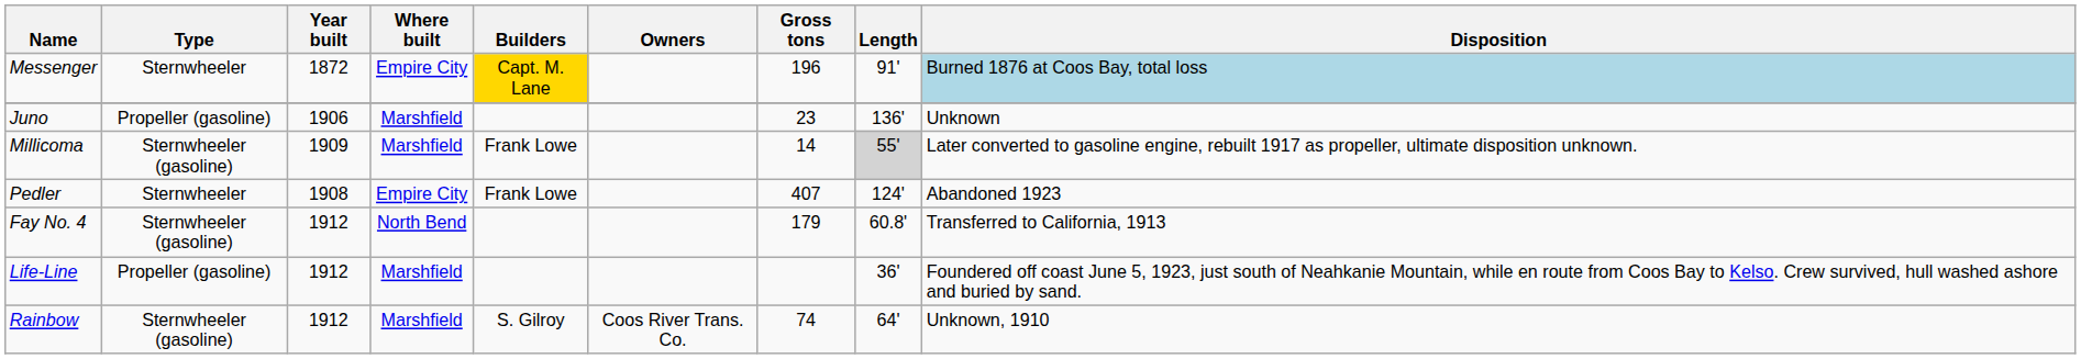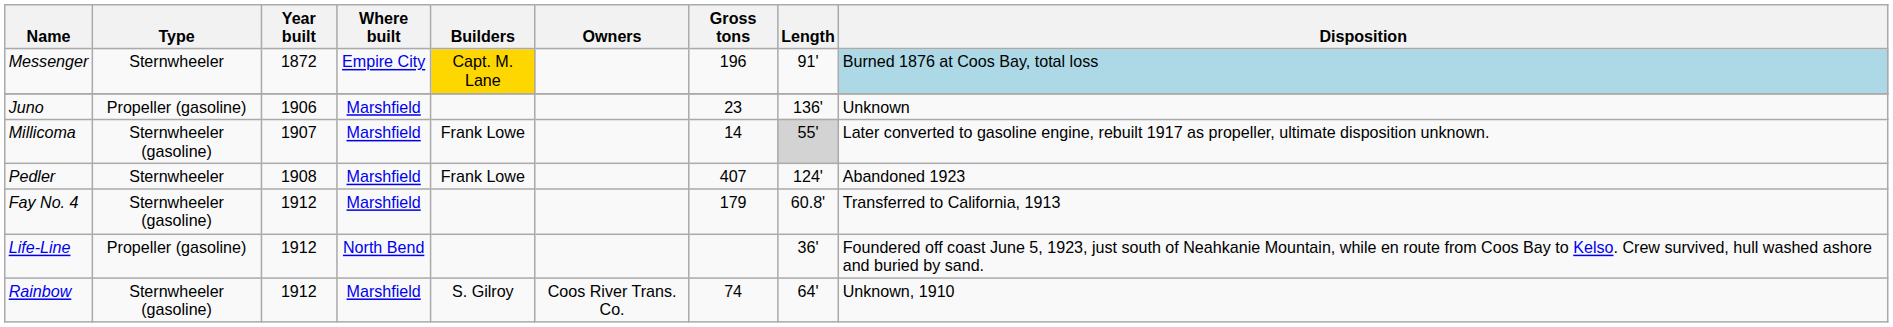Millicoma | Year built: 1909 -> 1907
Pedler | Where built: Empire City -> Marshfield
Fay No. 4 | Where built: North Bend -> Marshfield
Life-Line | Where built: Marshfield -> North Bend
